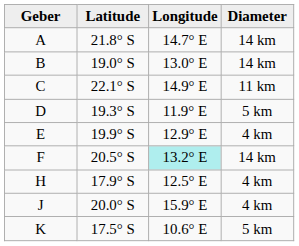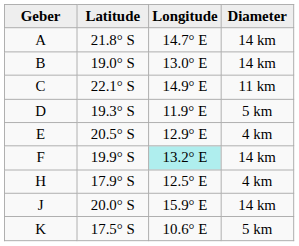E | Latitude: 19.9° S -> 20.5° S
F | Latitude: 20.5° S -> 19.9° S
J | Diameter: 4 km -> 14 km
